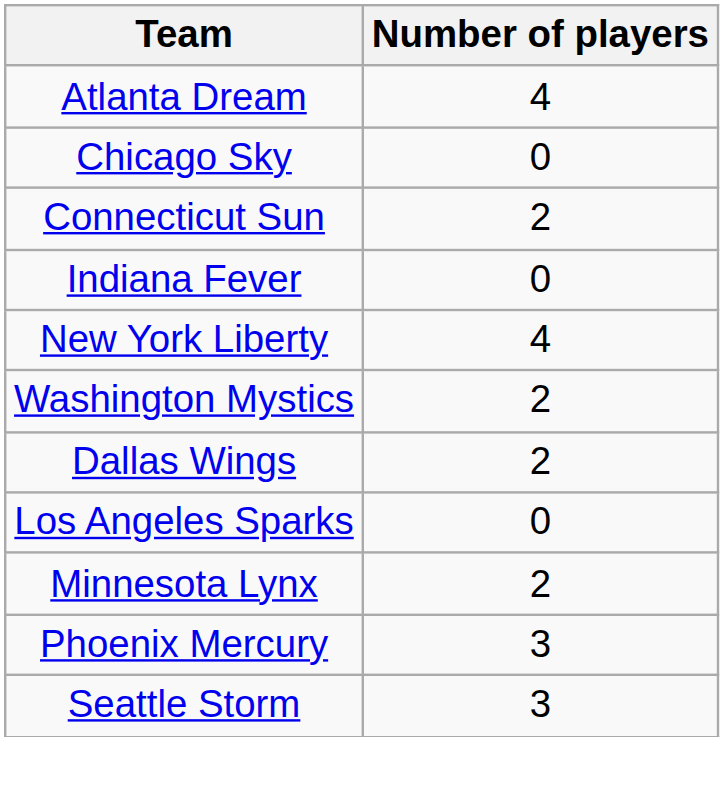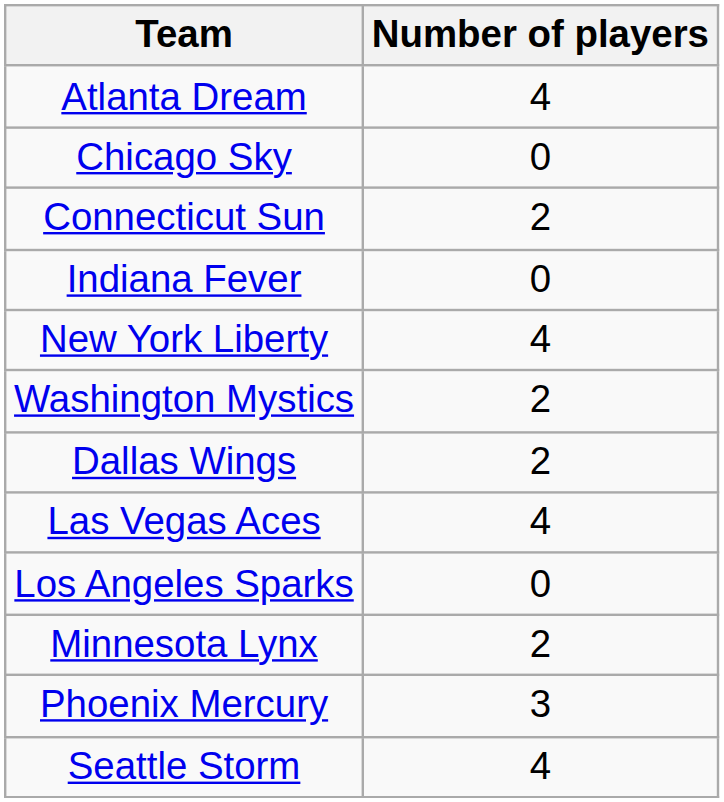+ row: Las Vegas Aces | 4
Seattle Storm | Number of players: 3 -> 4
